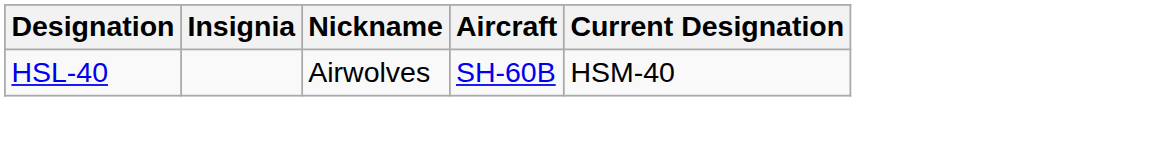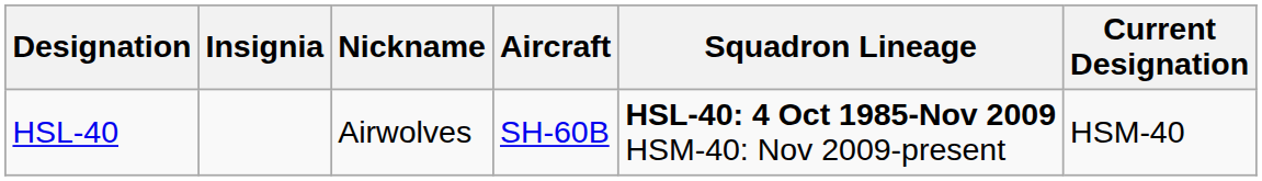+ column: Squadron Lineage | HSL-40: 4 Oct 1985-Nov 2009 HSM-40: Nov 2009-present
